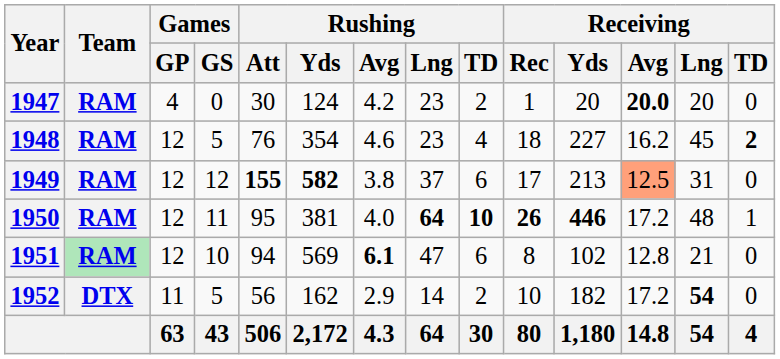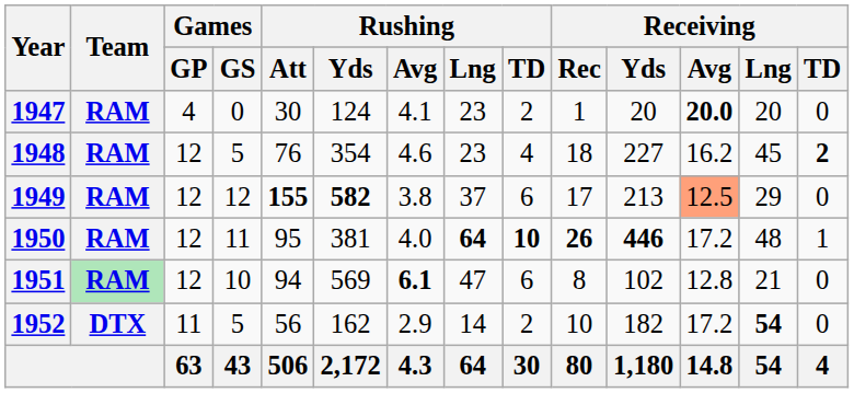1947 | Rushing / Avg: 4.2 -> 4.1
1949 | Receiving / Lng: 31 -> 29
